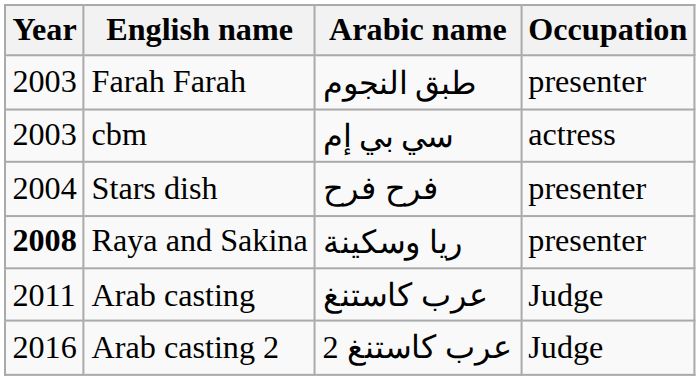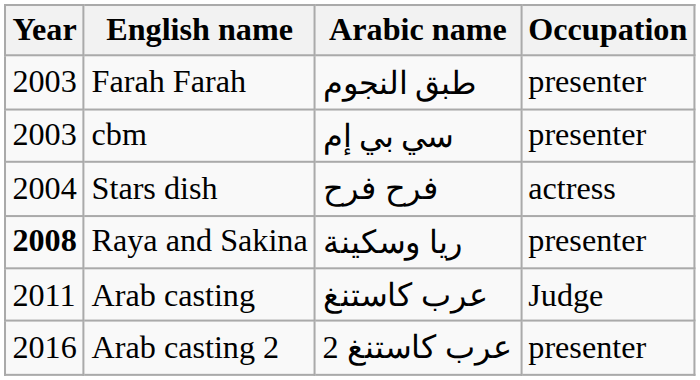cbm | Occupation: actress -> presenter
Stars dish | Occupation: presenter -> actress
Arab casting 2 | Occupation: Judge -> presenter
